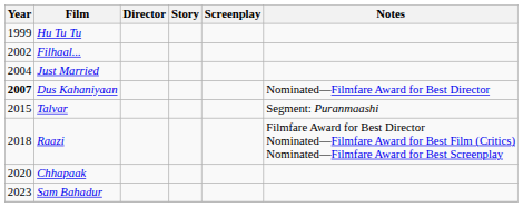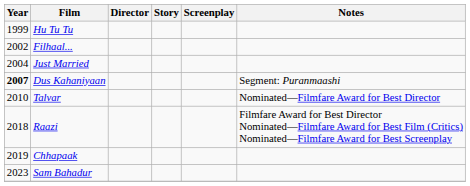Dus Kahaniyaan | Notes: Nominated—Filmfare Award for Best Director -> Segment: Puranmaashi
Talvar | Year: 2015 -> 2010
Talvar | Notes: Segment: Puranmaashi -> Nominated—Filmfare Award for Best Director
Chhapaak | Year: 2020 -> 2019
